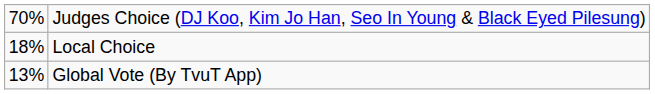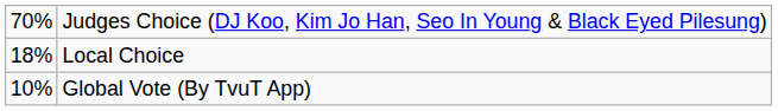Global Vote (By TvuT App) | column 1: 13% -> 10%
